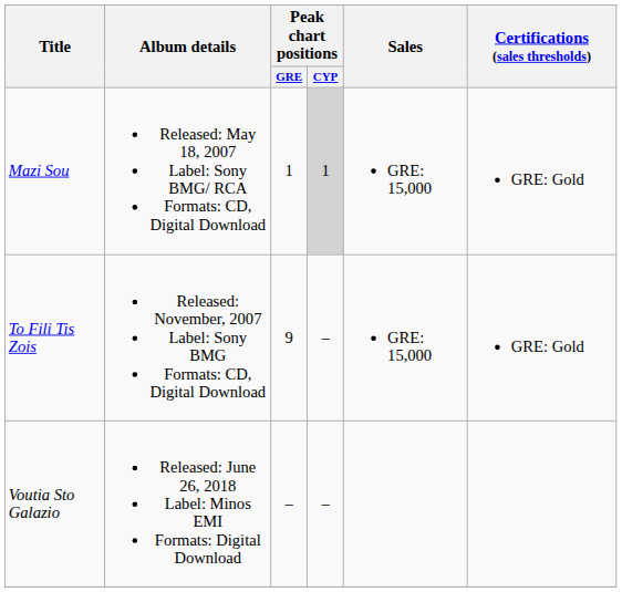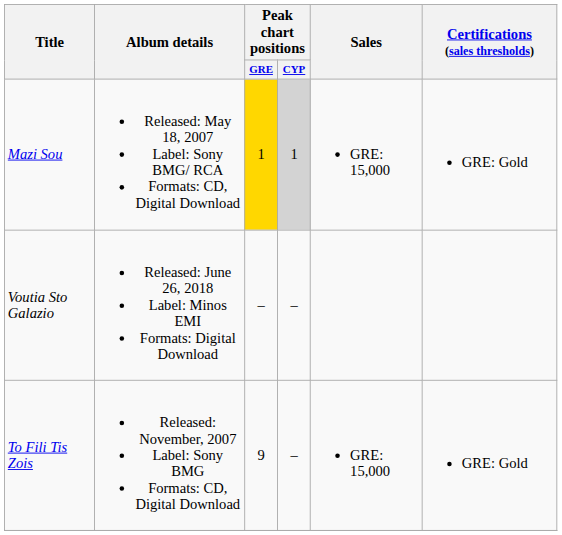Mazi Sou | Peak chart positions / GRE: no background -> gold background
rows swapped: To Fili Tis Zois <-> Voutia Sto Galazio
